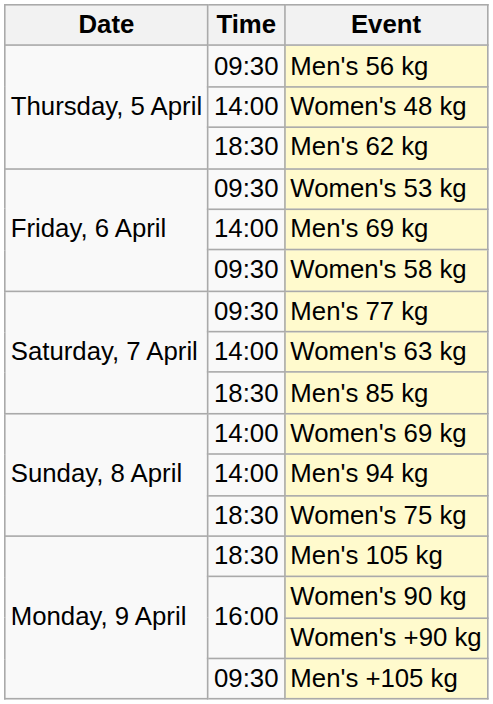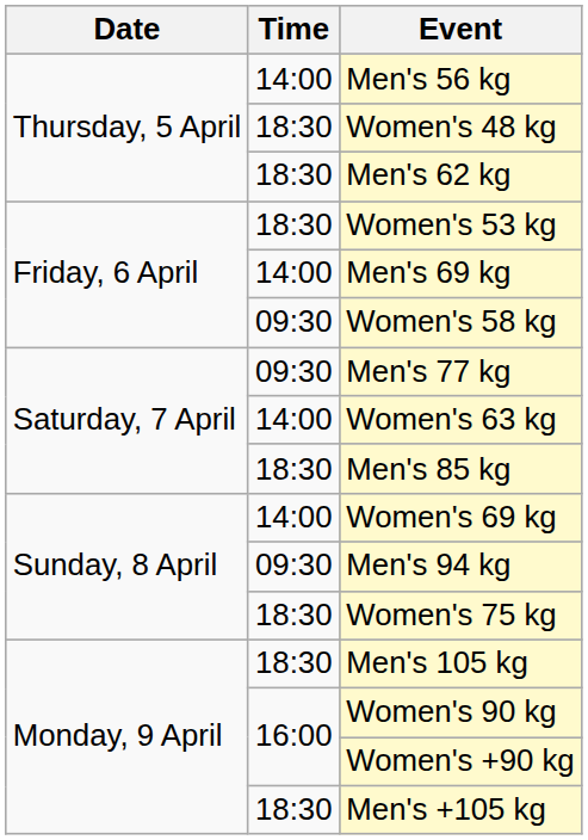Men's 56 kg | Time: 09:30 -> 14:00
Women's 48 kg | Time: 14:00 -> 18:30
Women's 53 kg | Time: 09:30 -> 18:30
Men's 94 kg | Time: 14:00 -> 09:30
Men's +105 kg | Time: 09:30 -> 18:30
